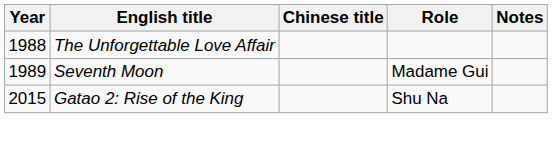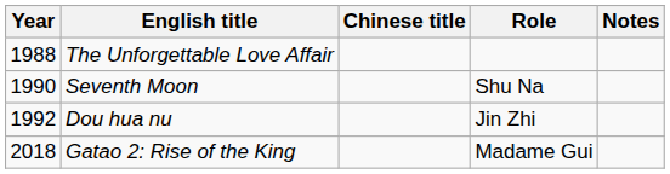Seventh Moon | Year: 1989 -> 1990
Seventh Moon | Role: Madame Gui -> Shu Na
+ row: 1992 | Dou hua nu | Jin Zhi
Gatao 2: Rise of the King | Year: 2015 -> 2018
Gatao 2: Rise of the King | Role: Shu Na -> Madame Gui
